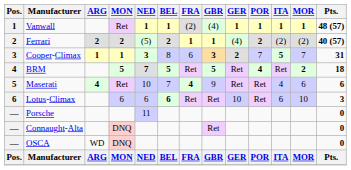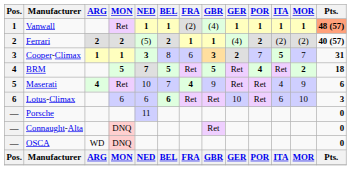Vanwall | Pts.: no background -> lightsalmon background
Maserati | MOR: 6 -> 9
